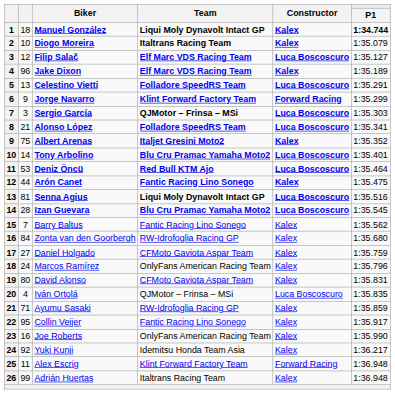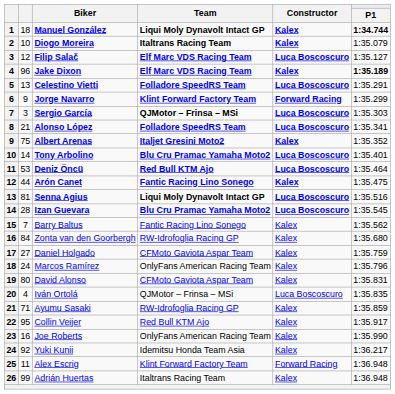Jake Dixon | P1: normal -> bold
Collin Veijer | Team: Fantic Racing Lino Sonego -> Red Bull KTM Ajo
